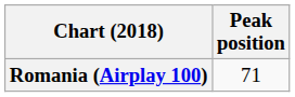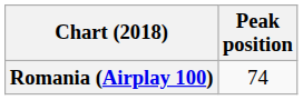Romania (Airplay 100) | Peak position: 71 -> 74
